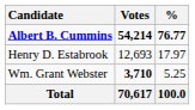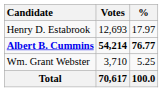rows swapped: Albert B. Cummins <-> Henry D. Estabrook
Wm. Grant Webster | Votes: bold -> normal
